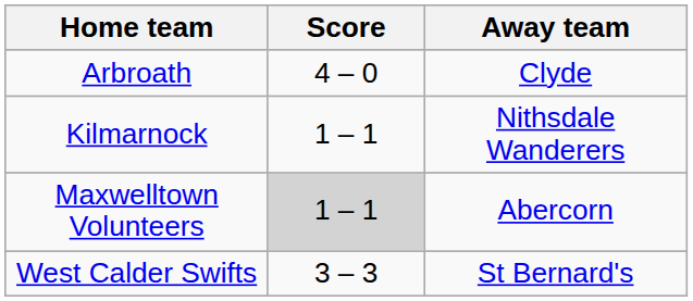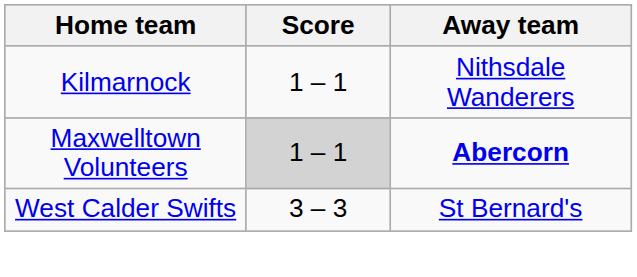- row: Arbroath | 4 – 0 | Clyde
Maxwelltown Volunteers | Away team: normal -> bold
